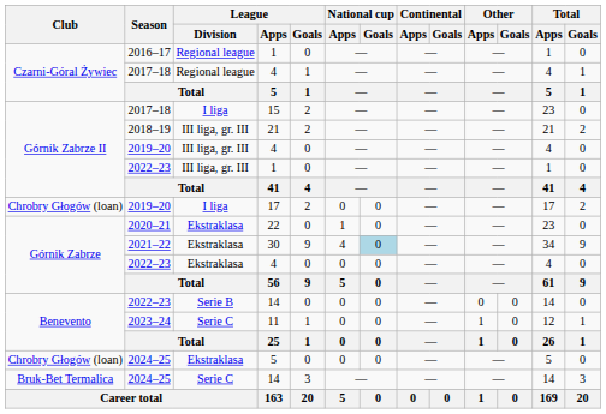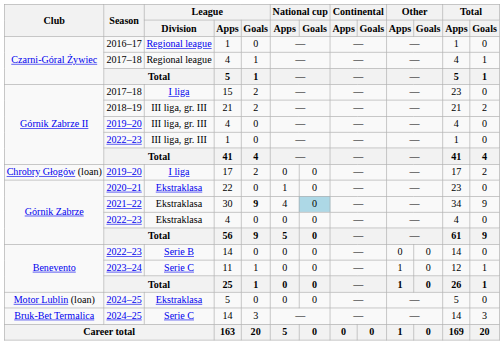30 | League / Goals: normal -> bold
2024–25 / 5 | Club: Chrobry Głogów (loan) -> Motor Lublin (loan)
